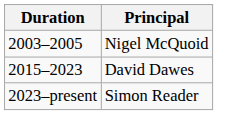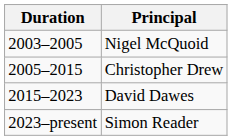+ row: 2005–2015 | Christopher Drew
